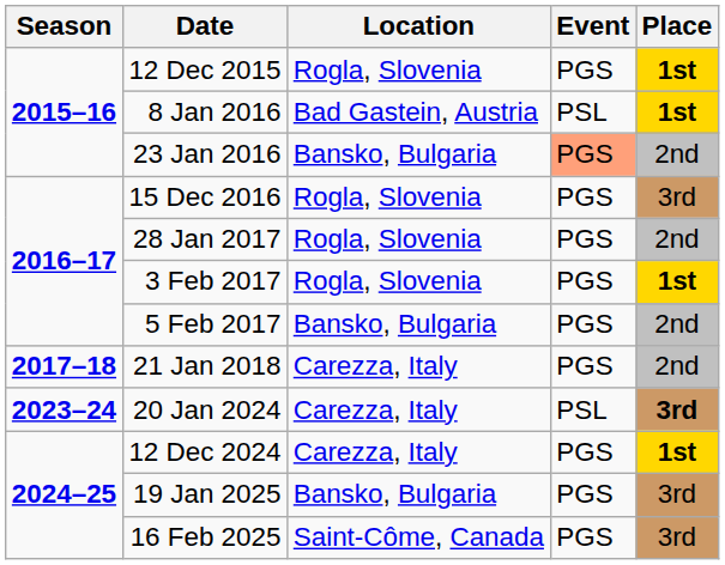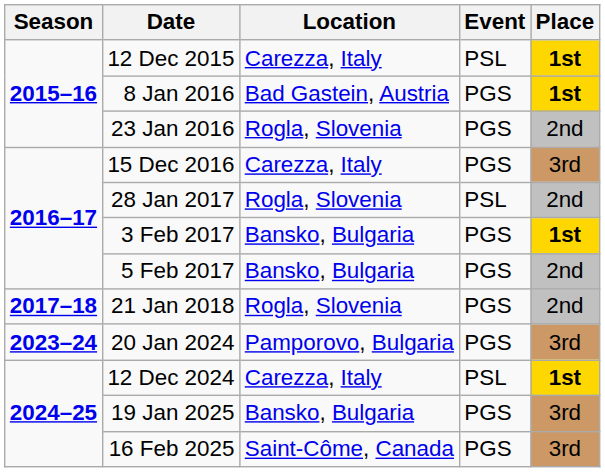12 Dec 2015 | Location: Rogla, Slovenia -> Carezza, Italy
12 Dec 2015 | Event: PGS -> PSL
8 Jan 2016 | Event: PSL -> PGS
23 Jan 2016 | Location: Bansko, Bulgaria -> Rogla, Slovenia
23 Jan 2016 | Event: lightsalmon background -> no background
15 Dec 2016 | Location: Rogla, Slovenia -> Carezza, Italy
28 Jan 2017 | Event: PGS -> PSL
3 Feb 2017 | Location: Rogla, Slovenia -> Bansko, Bulgaria
21 Jan 2018 | Location: Carezza, Italy -> Rogla, Slovenia
20 Jan 2024 | Location: Carezza, Italy -> Pamporovo, Bulgaria
20 Jan 2024 | Event: PSL -> PGS
20 Jan 2024 | Place: bold -> normal
12 Dec 2024 | Event: PGS -> PSL
